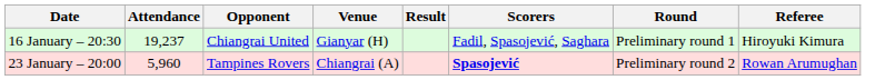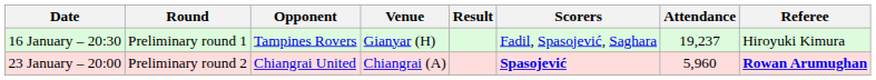columns swapped: Round <-> Attendance
16 January – 20:30 | Opponent: Chiangrai United -> Tampines Rovers
23 January – 20:00 | Opponent: Tampines Rovers -> Chiangrai United
23 January – 20:00 | Referee: normal -> bold
